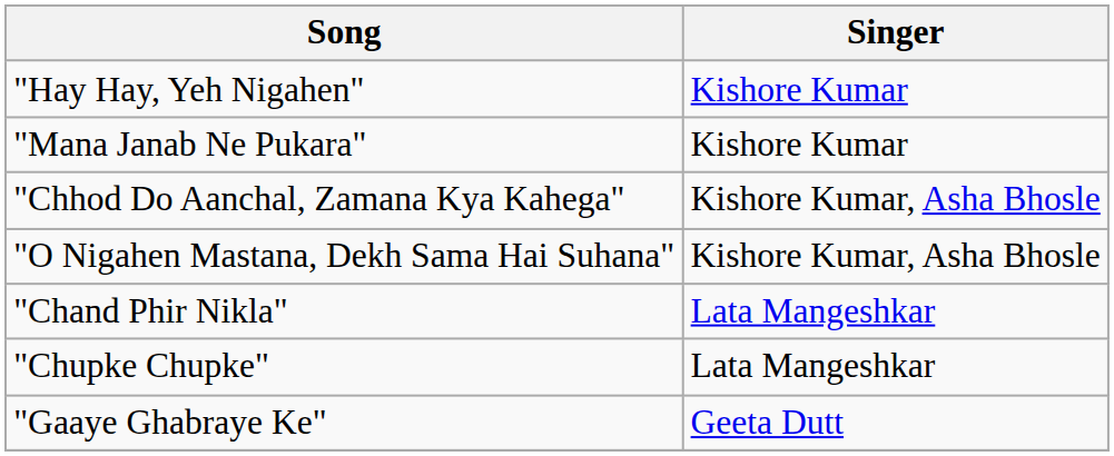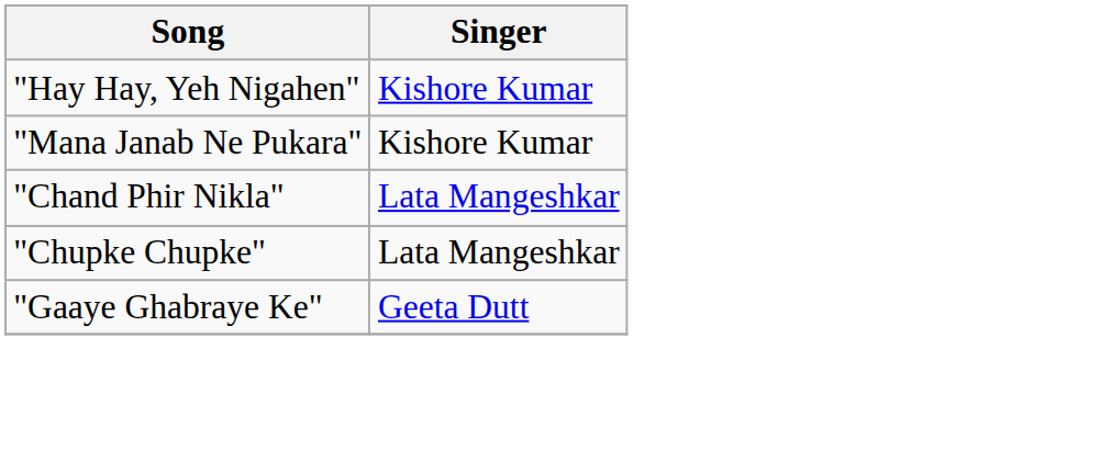- row: "Chhod Do Aanchal, Zamana Kya Kahega" | Kishore Kumar, Asha Bhosle
- row: "O Nigahen Mastana, Dekh Sama Hai Suhana" | Kishore Kumar, Asha Bhosle
